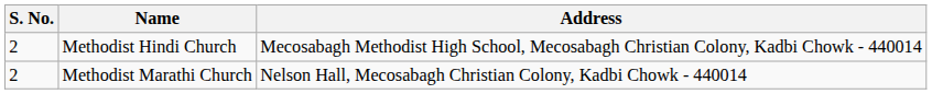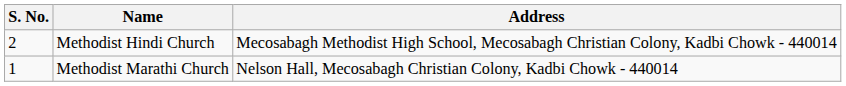Methodist Marathi Church | S. No.: 2 -> 1
